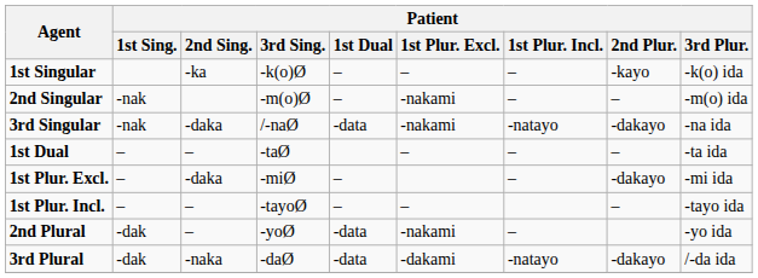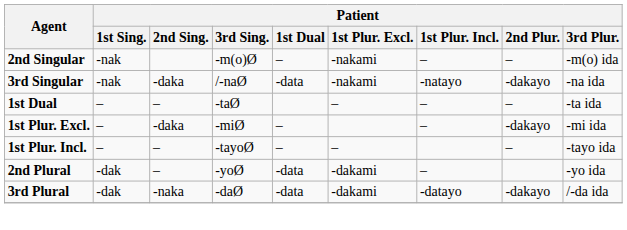- row: 1st Singular | -ka | -k(o)Ø | – | – | – | -kayo | -k(o) ida
2nd Plural | Patient / 1st Plur. Excl.: -nakami -> -dakami
3rd Plural | Patient / 1st Plur. Incl.: -natayo -> -datayo
